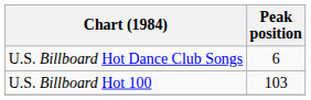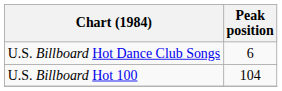U.S. Billboard Hot 100 | Peak position: 103 -> 104
